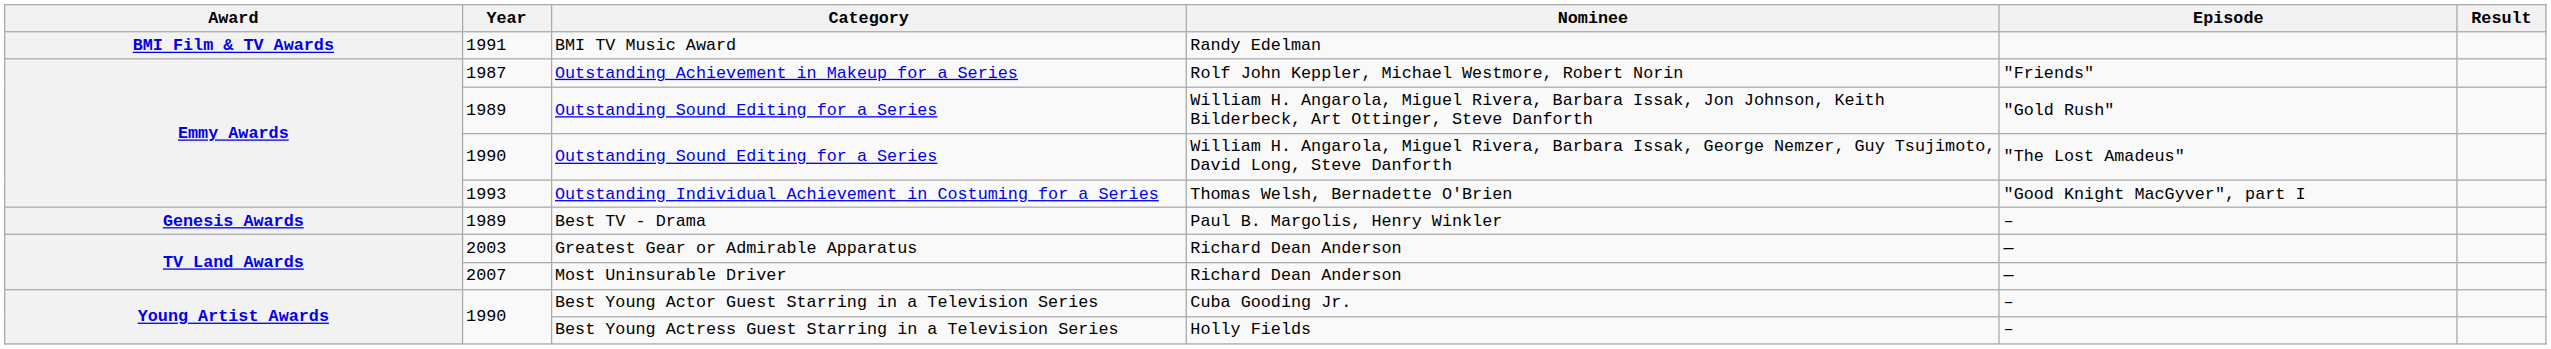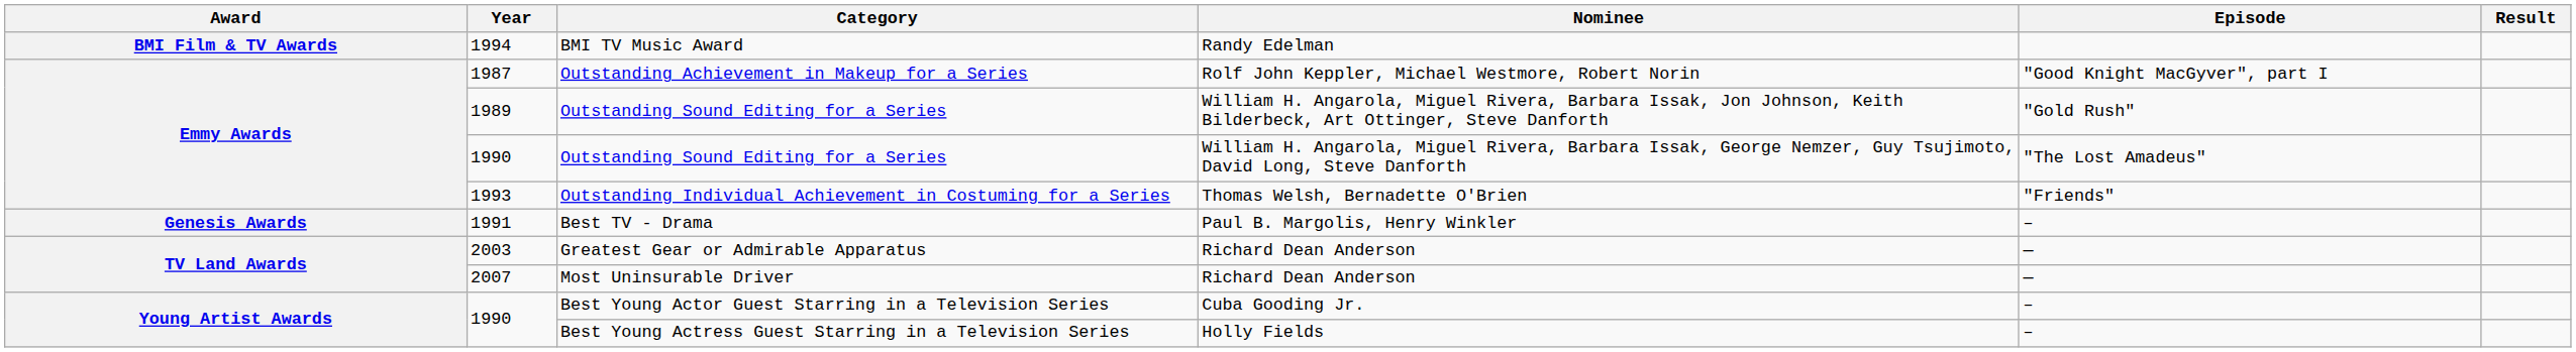BMI TV Music Award | Year: 1991 -> 1994
Outstanding Achievement in Makeup for a Series | Episode: "Friends" -> "Good Knight MacGyver", part I
Outstanding Individual Achievement in Costuming for a Series | Episode: "Good Knight MacGyver", part I -> "Friends"
Best TV - Drama | Year: 1989 -> 1991
